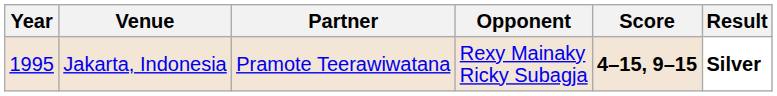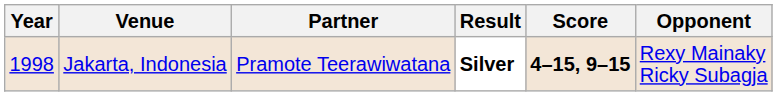columns swapped: Opponent <-> Result
Jakarta, Indonesia | Year: 1995 -> 1998
